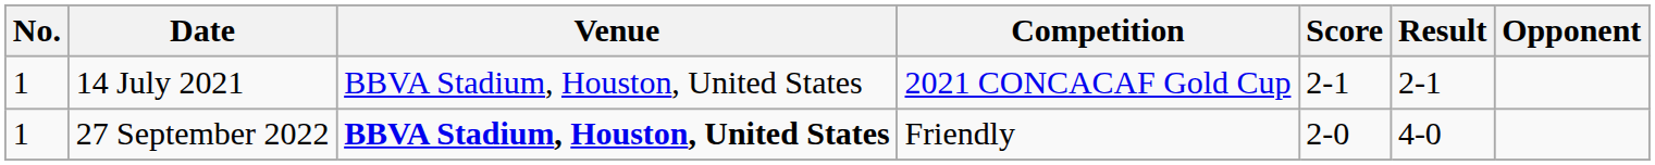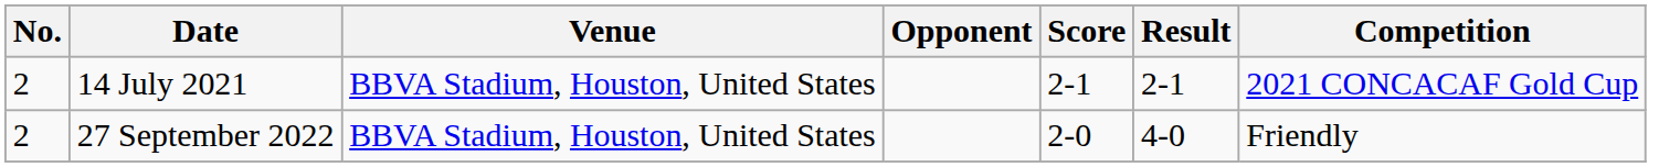columns swapped: Opponent <-> Competition
14 July 2021 | No.: 1 -> 2
27 September 2022 | No.: 1 -> 2
27 September 2022 | Venue: bold -> normal
